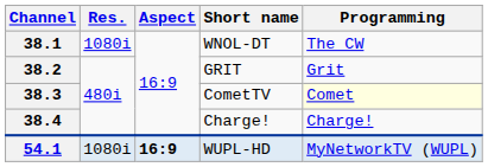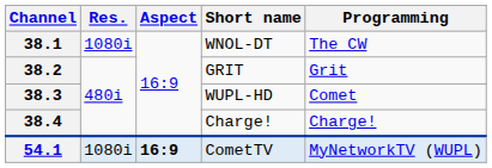38.3 | Short name: CometTV -> WUPL-HD
38.3 | Programming: lightyellow background -> no background
54.1 | Short name: WUPL-HD -> CometTV
